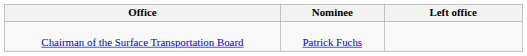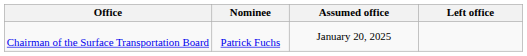+ column: Assumed office | January 20, 2025
